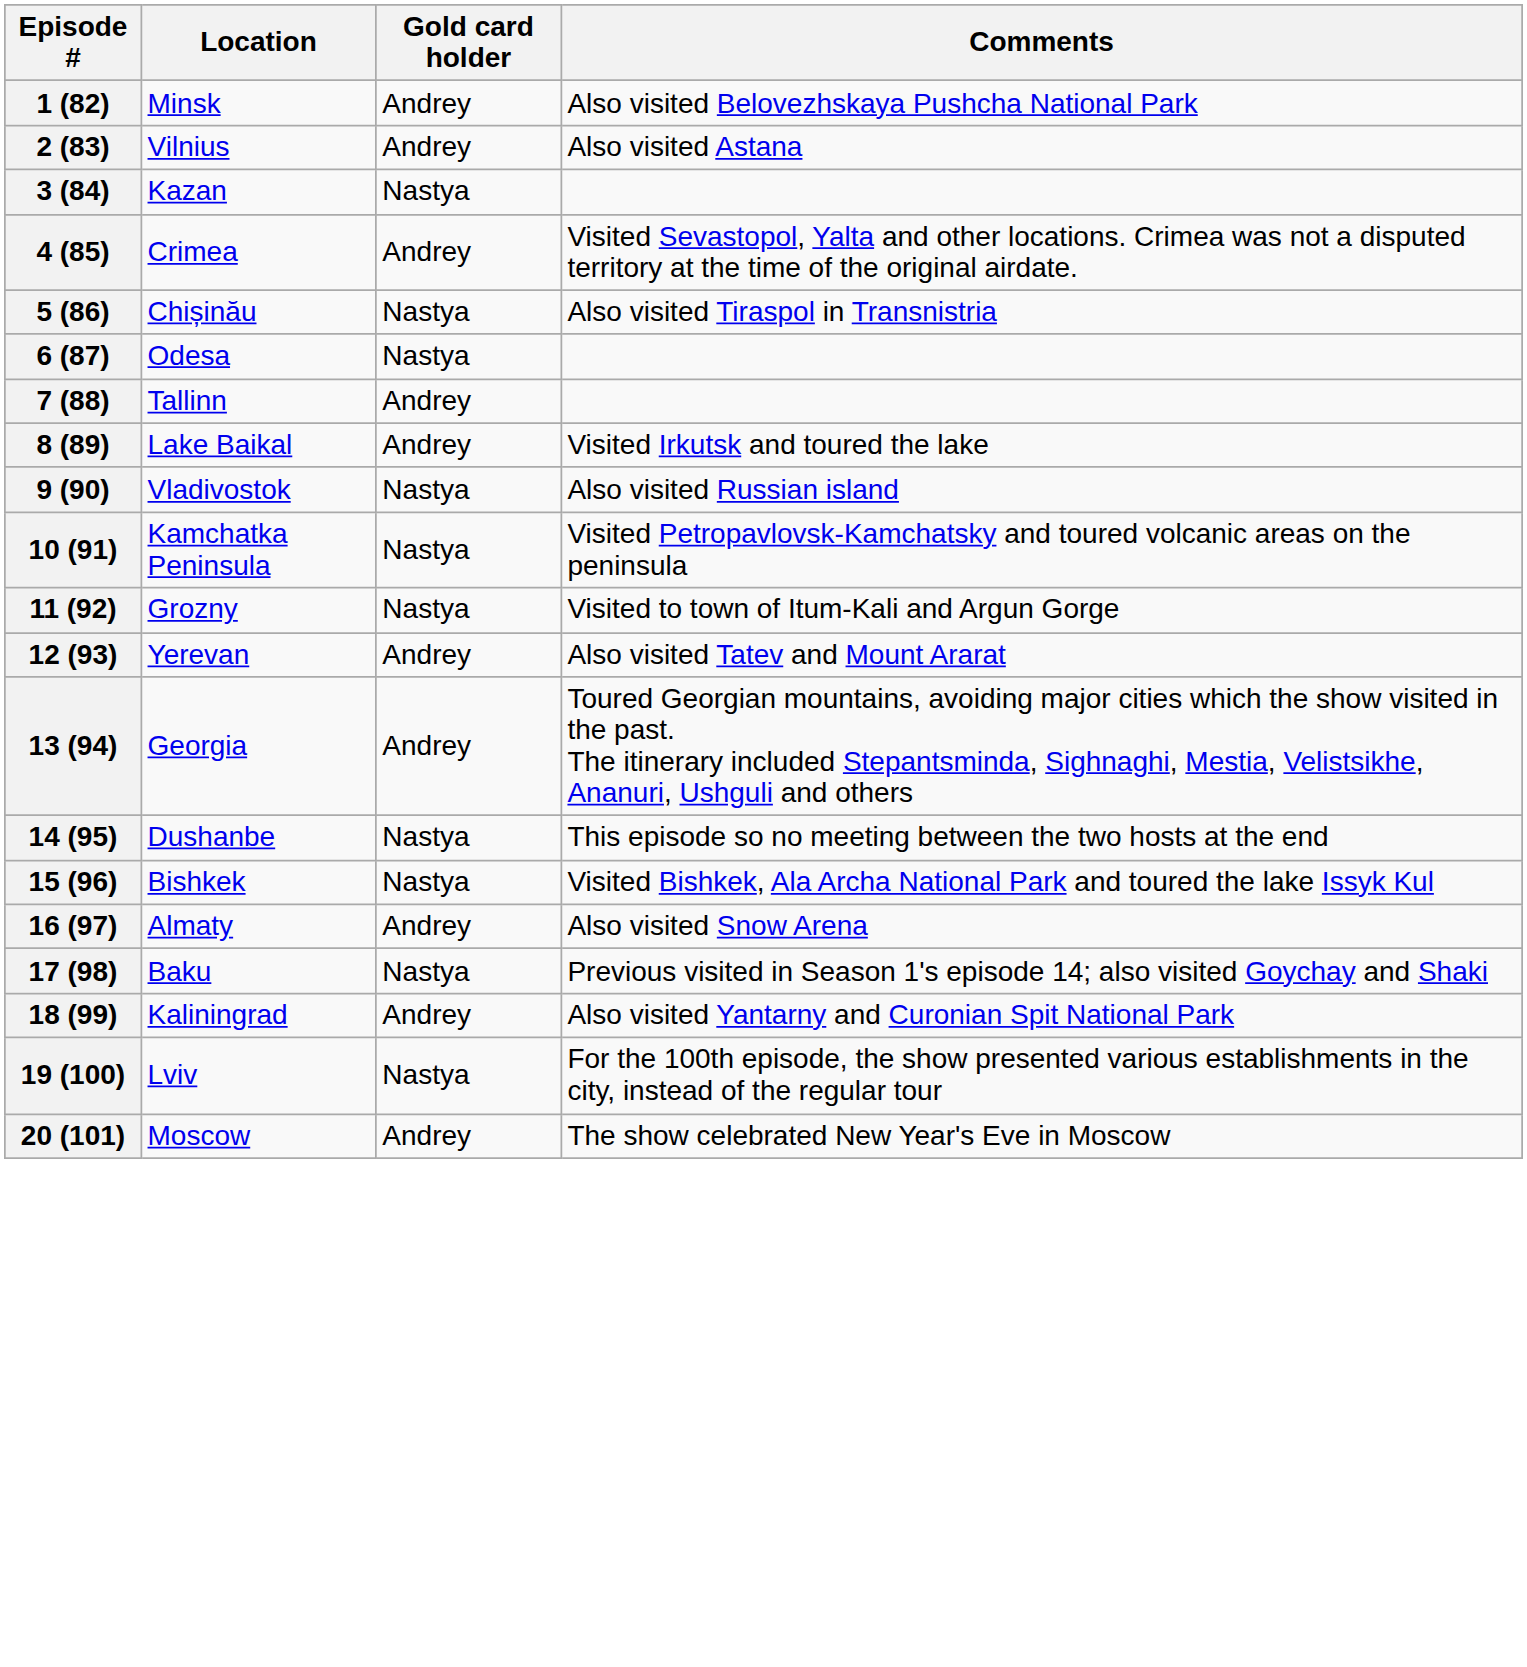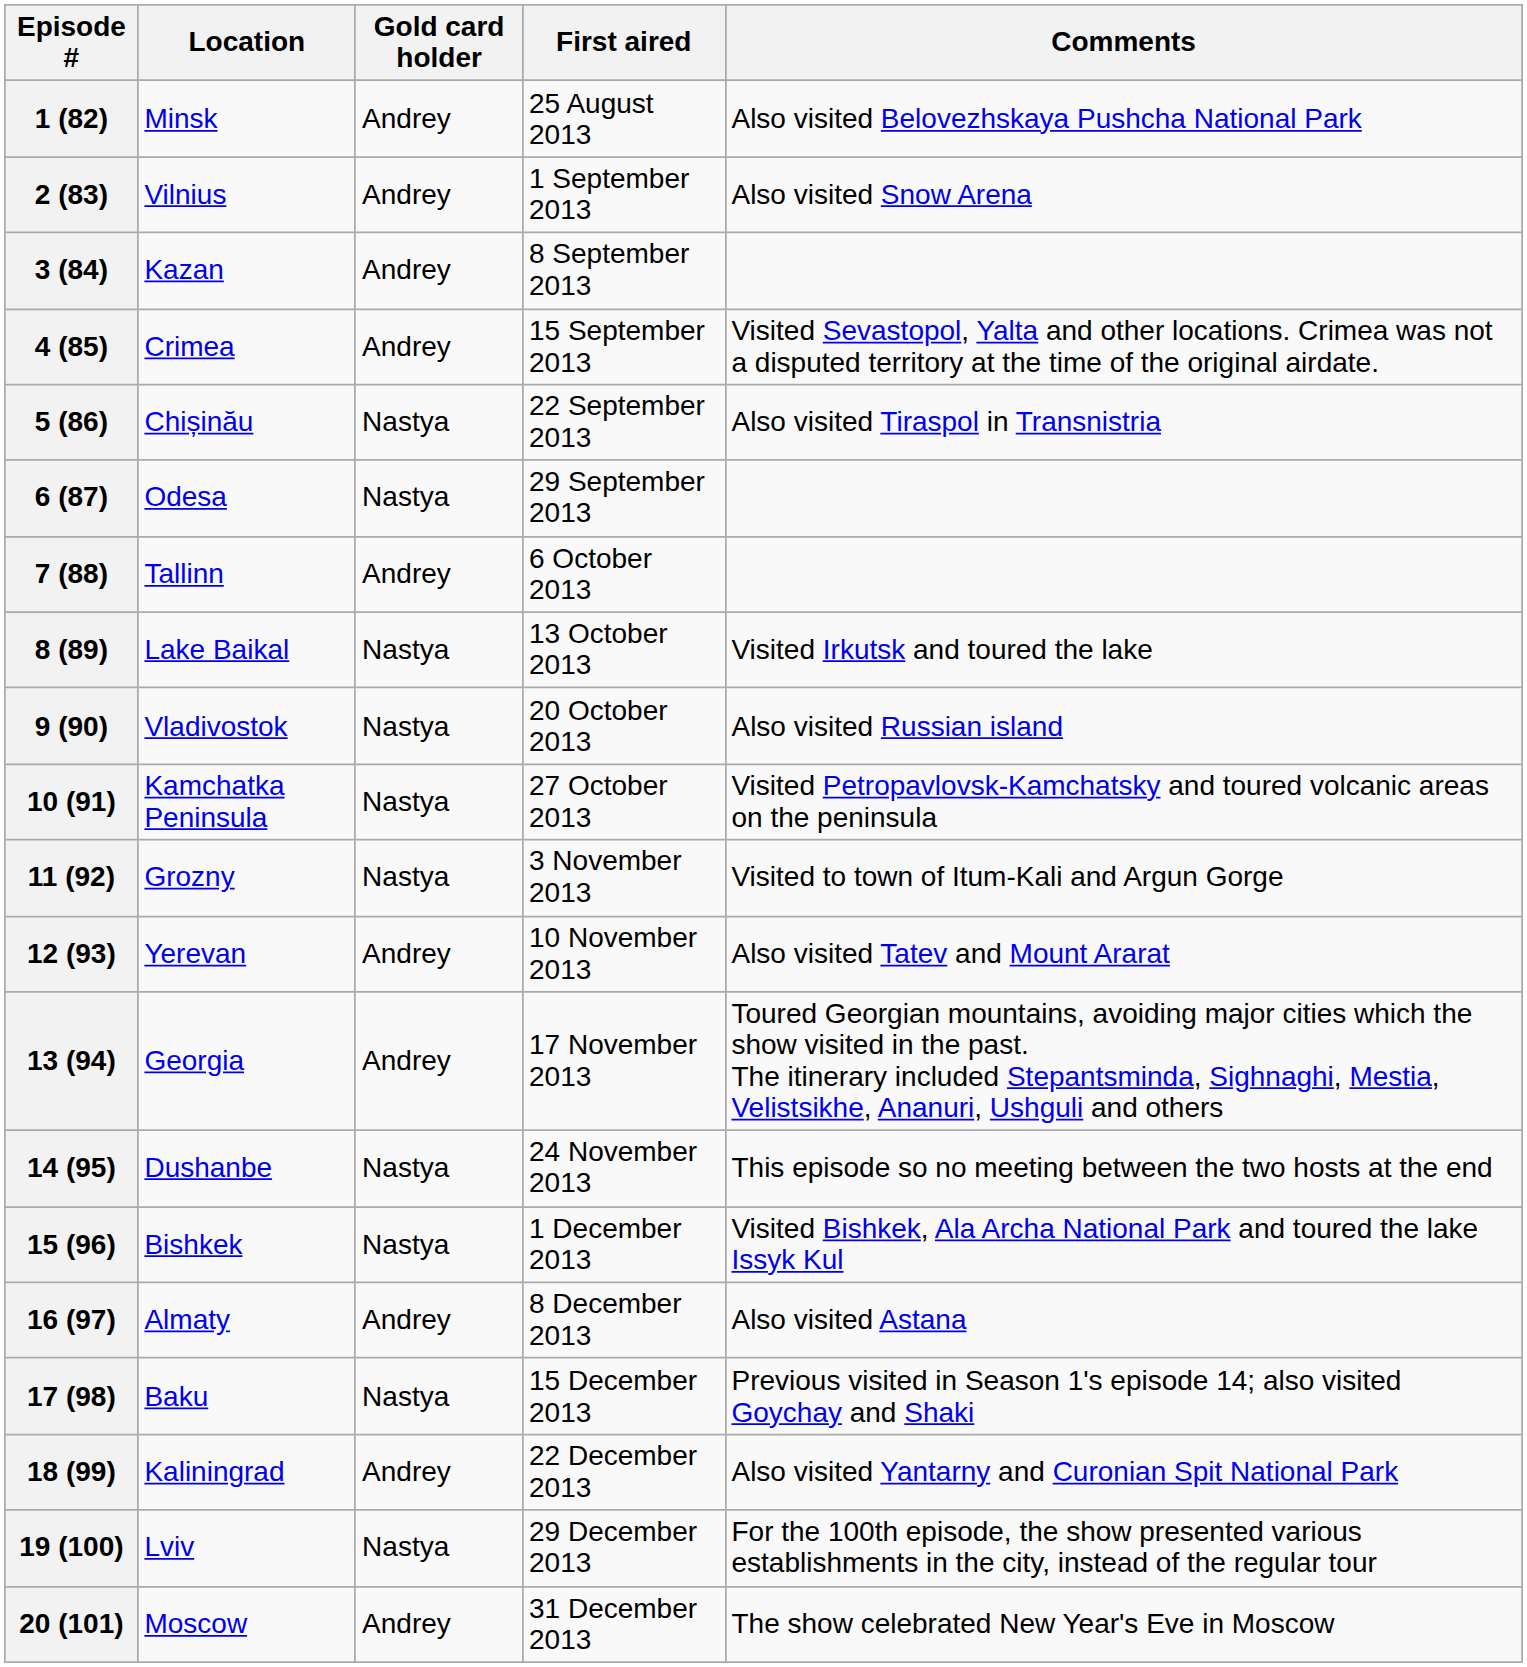+ column: First aired | 25 August 2013 | 1 September 2013 | 8 September 2013 | 15 September 2013 | 22 September 2013 | 29 September 2013 | 6 October 2013 | 13 October 2013 | 20 October 2013 | 27 October 2013 | 3 November 2013 | 10 November 2013 | 17 November 2013 | 24 November 2013 | 1 December 2013 | 8 December 2013 | 15 December 2013 | 22 December 2013 | 29 December 2013 | 31 December 2013
2 (83) | Comments: Also visited Astana -> Also visited Snow Arena
3 (84) | Gold card holder: Nastya -> Andrey
8 (89) | Gold card holder: Andrey -> Nastya
16 (97) | Comments: Also visited Snow Arena -> Also visited Astana
